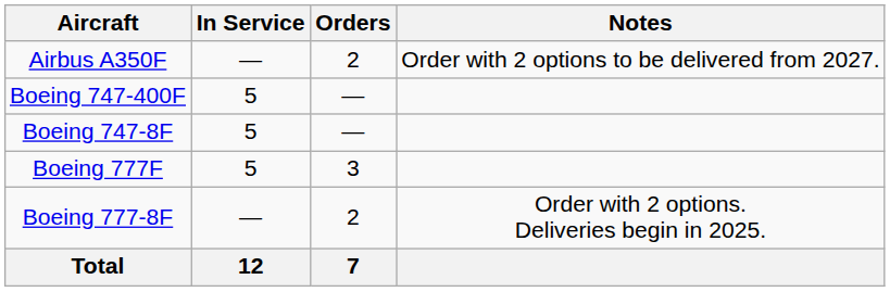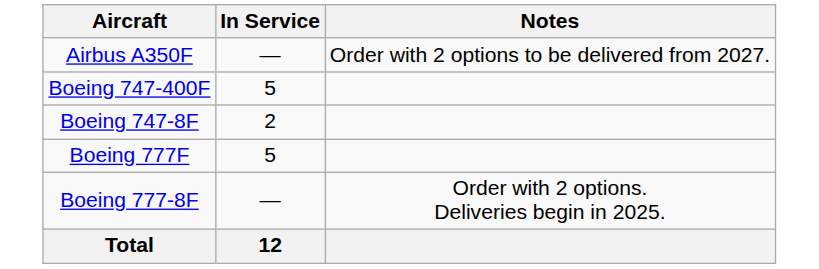- column: Orders | 2 | — | — | 3 | 2 | 7
Boeing 747-8F | In Service: 5 -> 2
